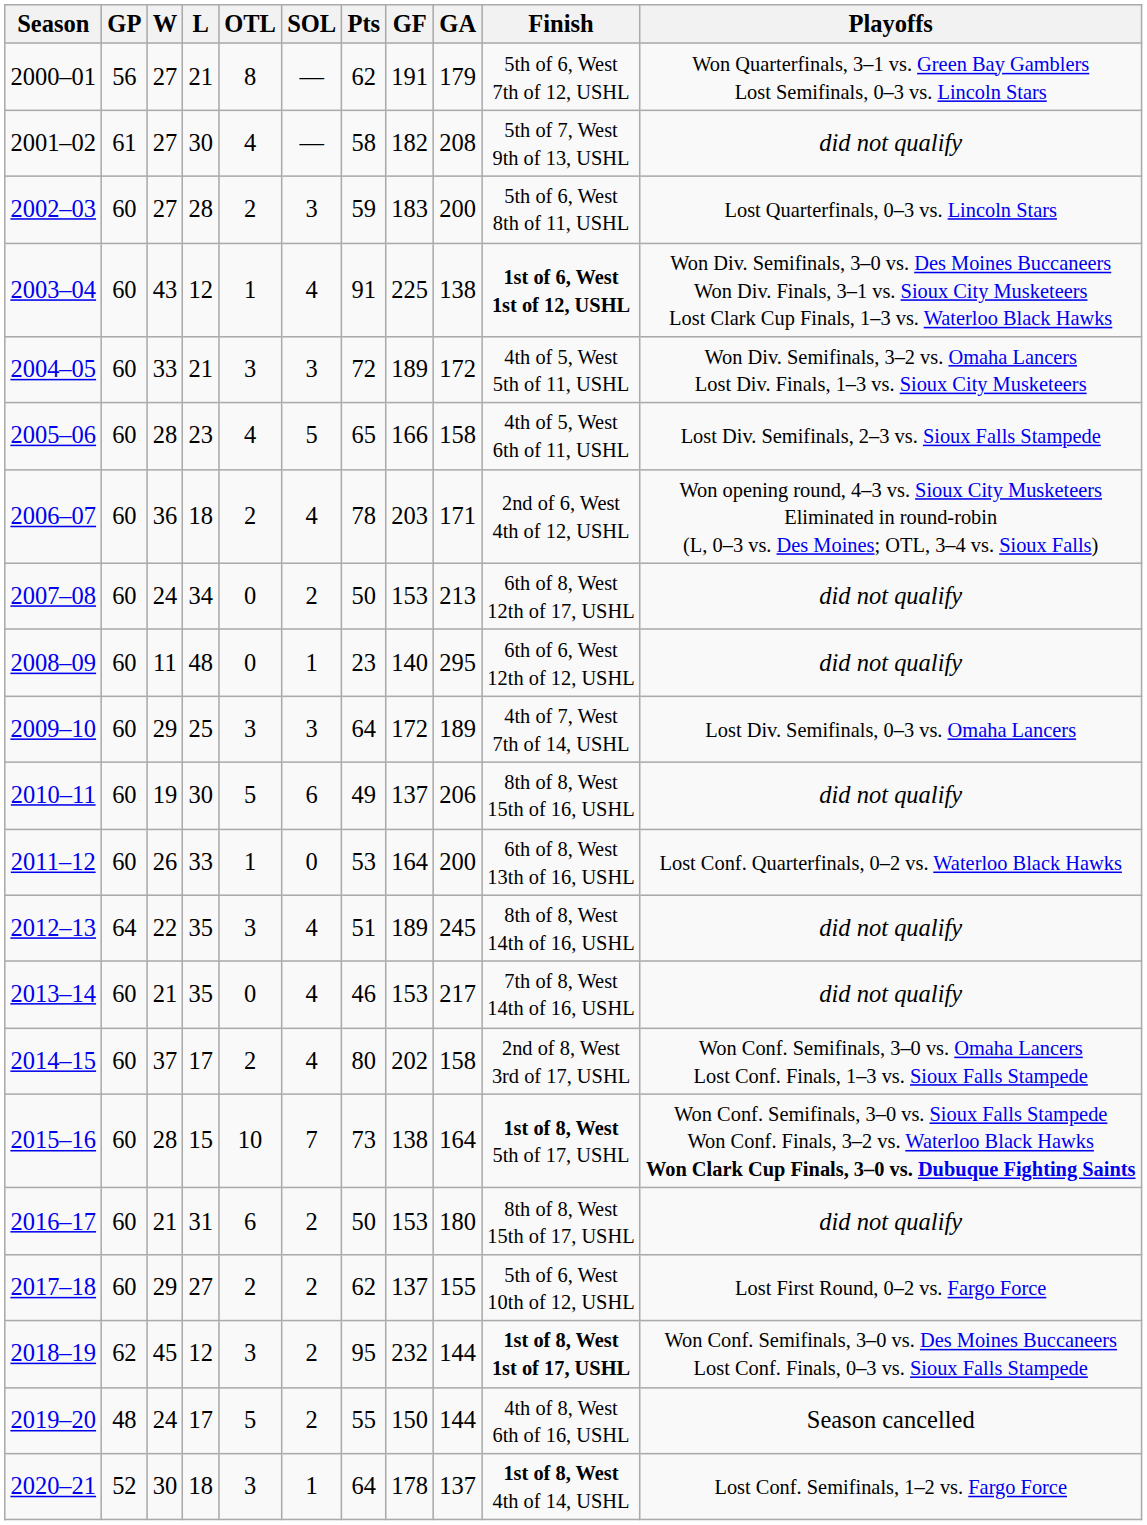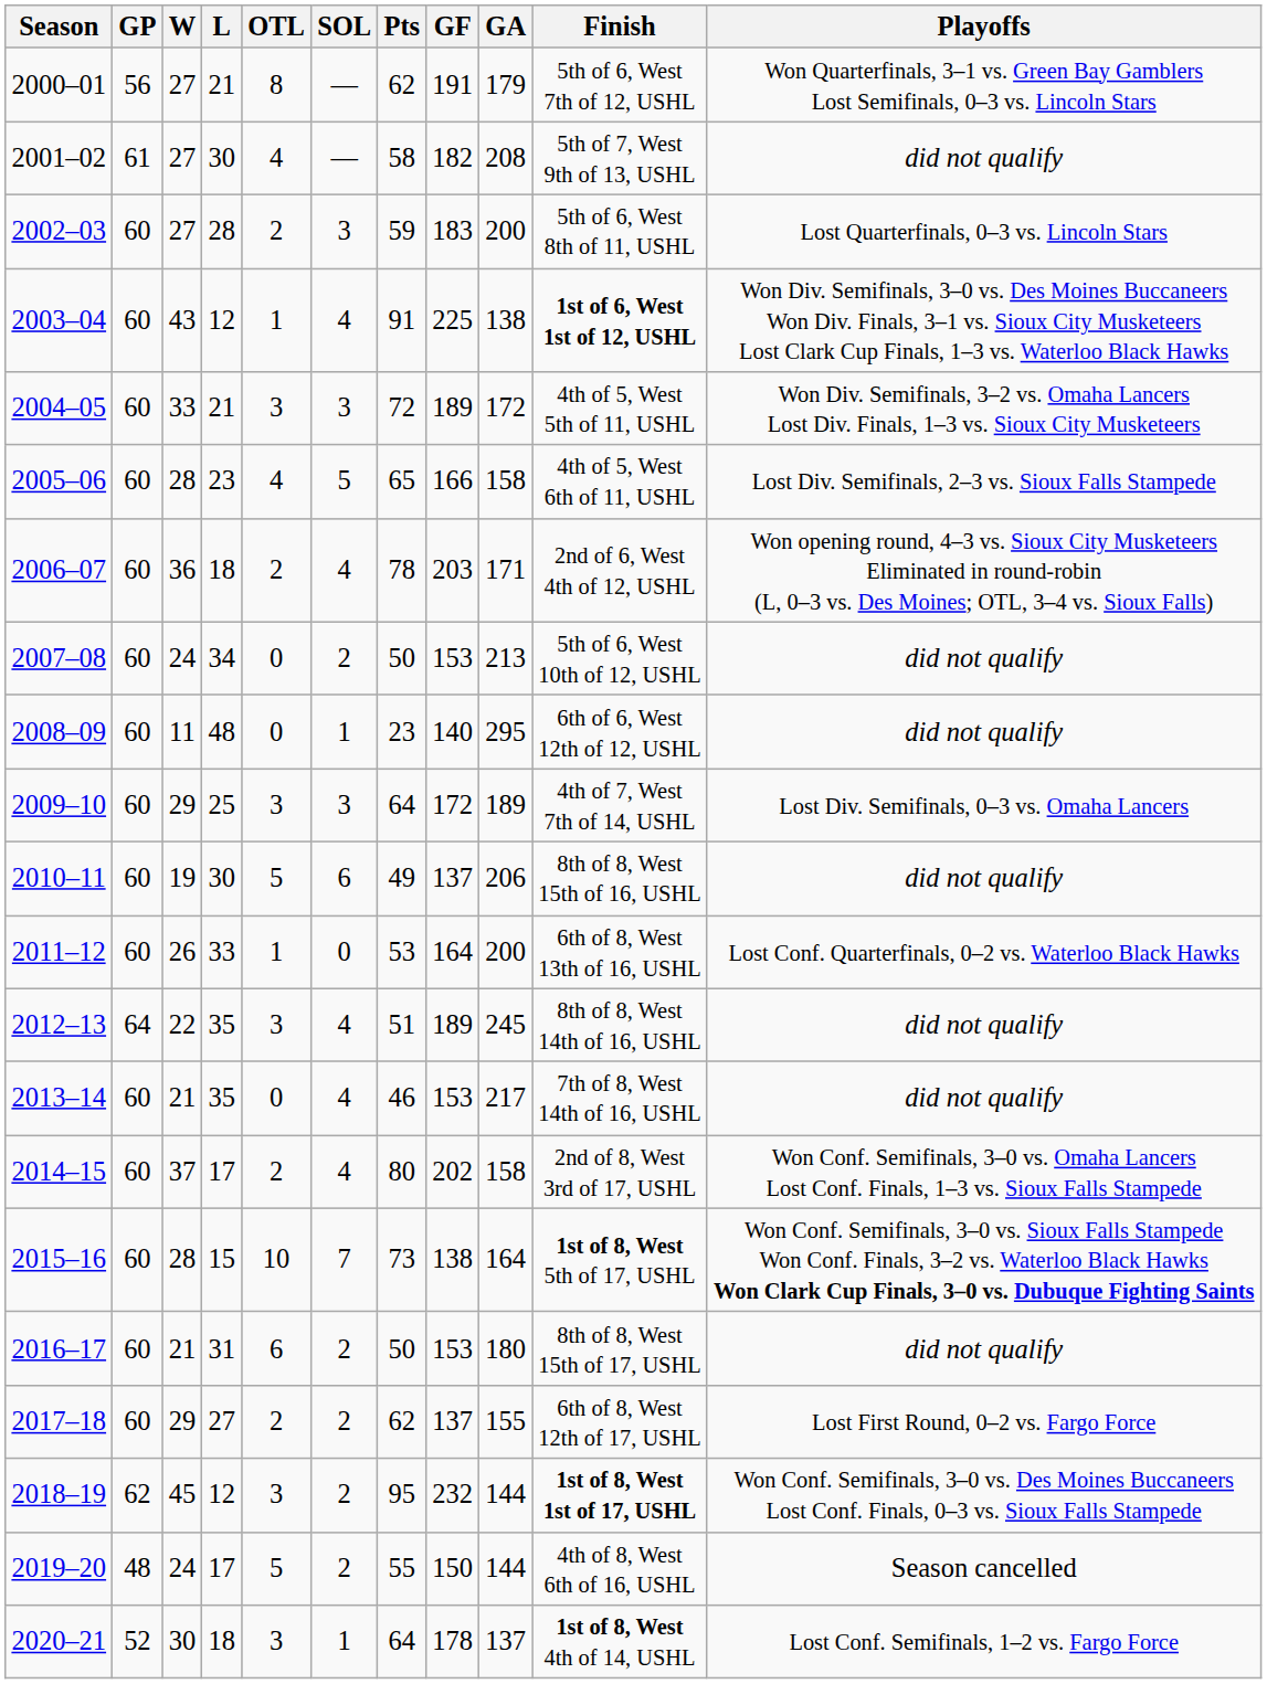2007–08 | Finish: 6th of 8, West 12th of 17, USHL -> 5th of 6, West 10th of 12, USHL
2017–18 | Finish: 5th of 6, West 10th of 12, USHL -> 6th of 8, West 12th of 17, USHL
